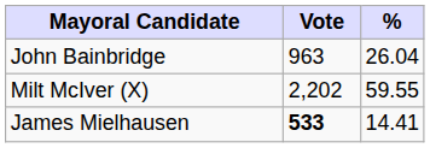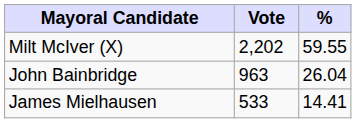rows swapped: Milt McIver (X) <-> John Bainbridge
James Mielhausen | Vote: bold -> normal
